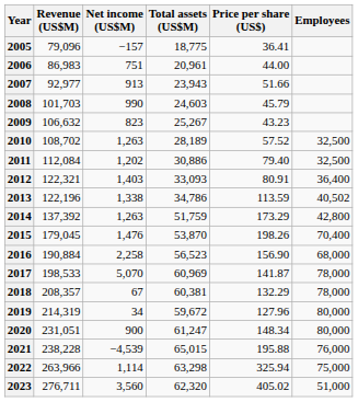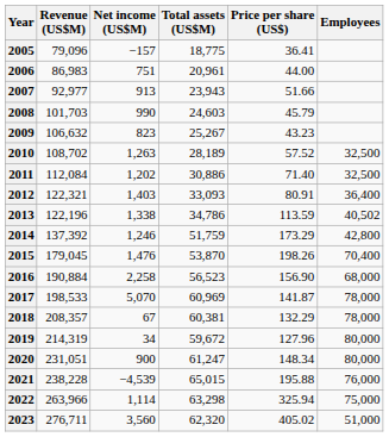2011 | Price per share (US$): 79.40 -> 71.40
2014 | Net income (US$M): 1,263 -> 1,246
